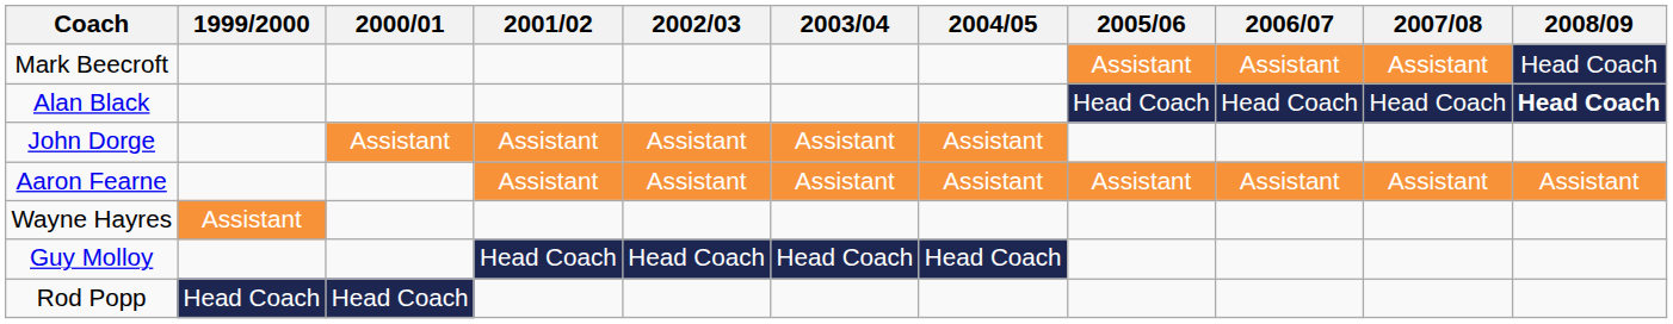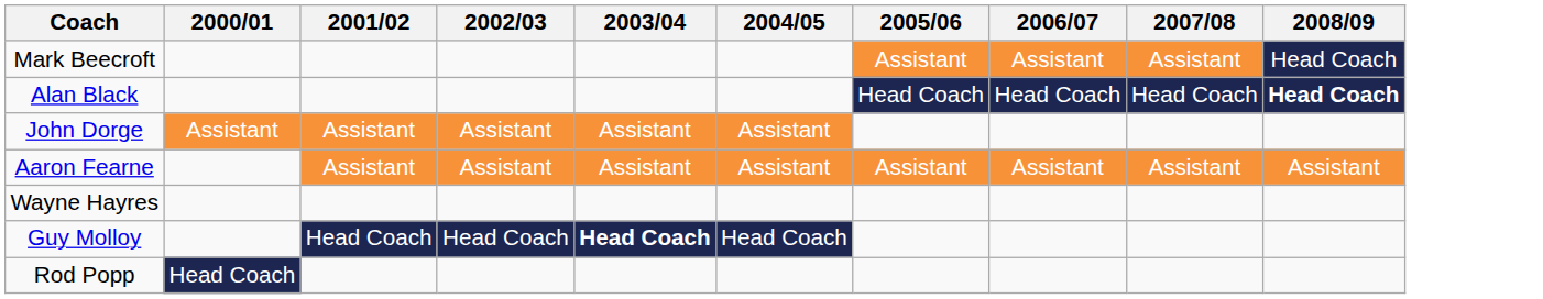- column: 1999/2000 | Assistant | Head Coach
Guy Molloy | 2003/04: normal -> bold
